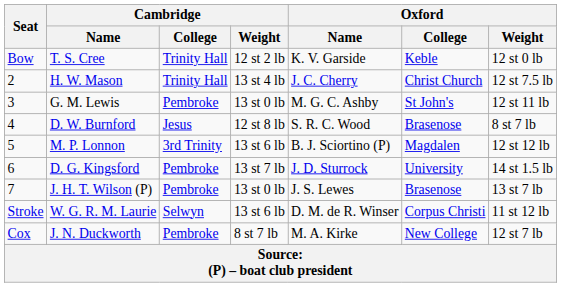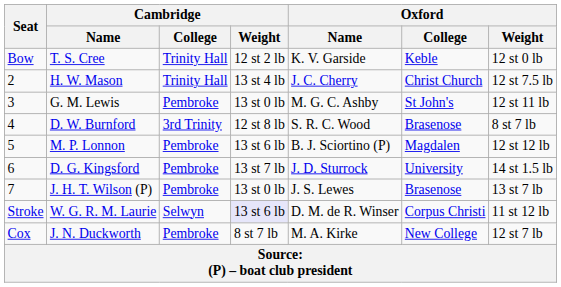D. W. Burnford | Cambridge / College: Jesus -> 3rd Trinity
M. P. Lonnon | Cambridge / College: 3rd Trinity -> Pembroke
W. G. R. M. Laurie | Cambridge / Weight: no background -> lavender background
